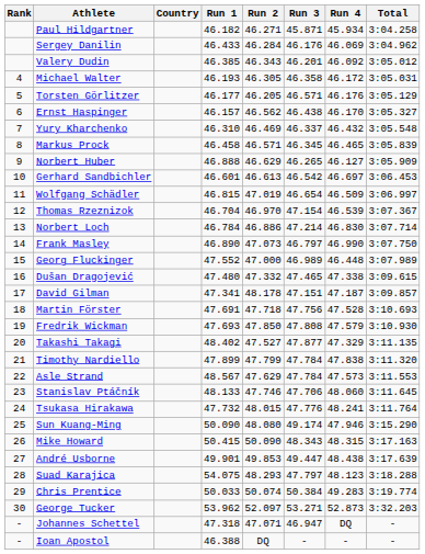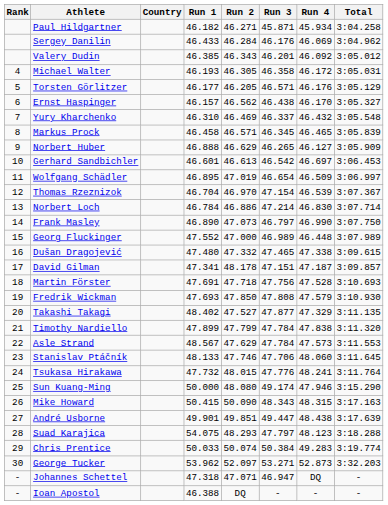Wolfgang Schädler | Run 1: 46.815 -> 46.895
Sun Kuang-Ming | Run 1: 50.090 -> 50.000
André Usborne | Run 2: 49.853 -> 49.851
